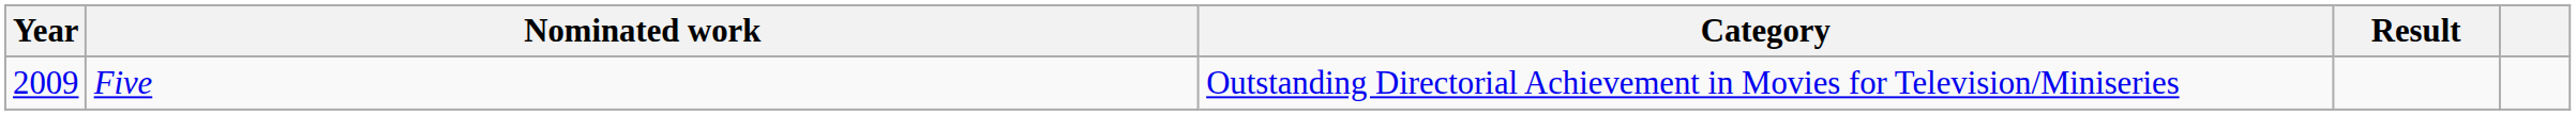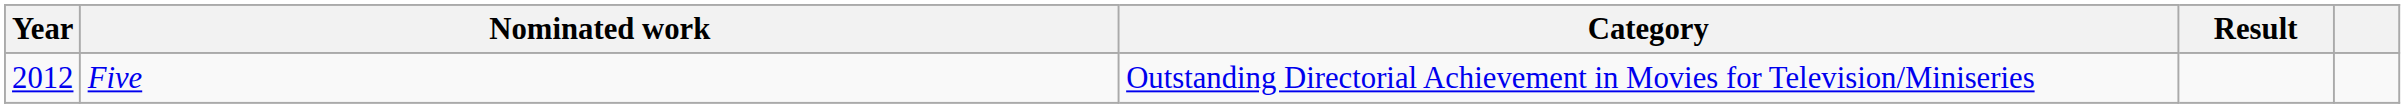Five | Year: 2009 -> 2012
